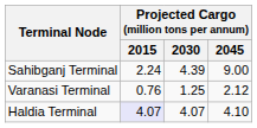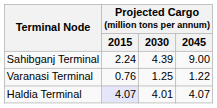Varanasi Terminal | Projected Cargo (million tons per annum) / 2045: 2.12 -> 1.22
Haldia Terminal | Projected Cargo (million tons per annum) / 2030: 4.07 -> 4.01
Haldia Terminal | Projected Cargo (million tons per annum) / 2045: 4.10 -> 4.07
